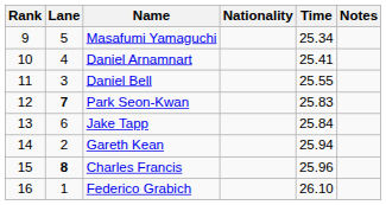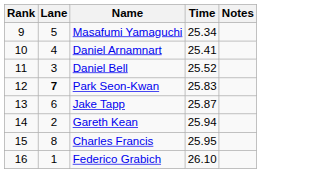- column: Nationality
Daniel Bell | Time: 25.55 -> 25.52
Jake Tapp | Time: 25.84 -> 25.87
Charles Francis | Lane: bold -> normal
Charles Francis | Time: 25.96 -> 25.95
